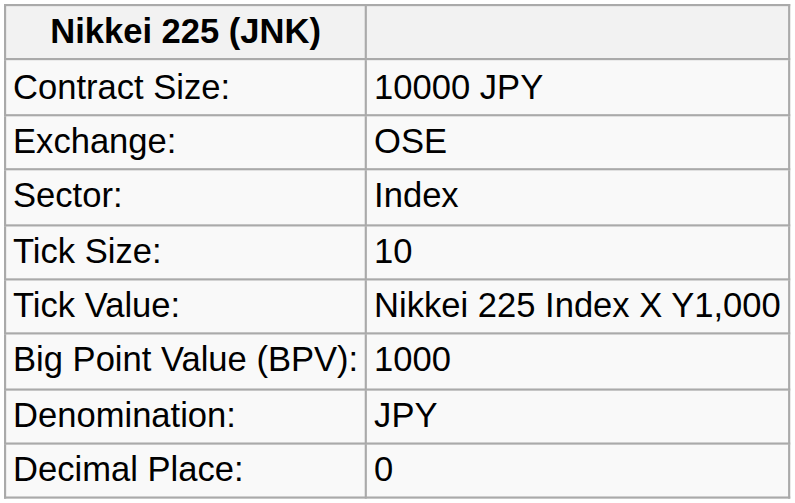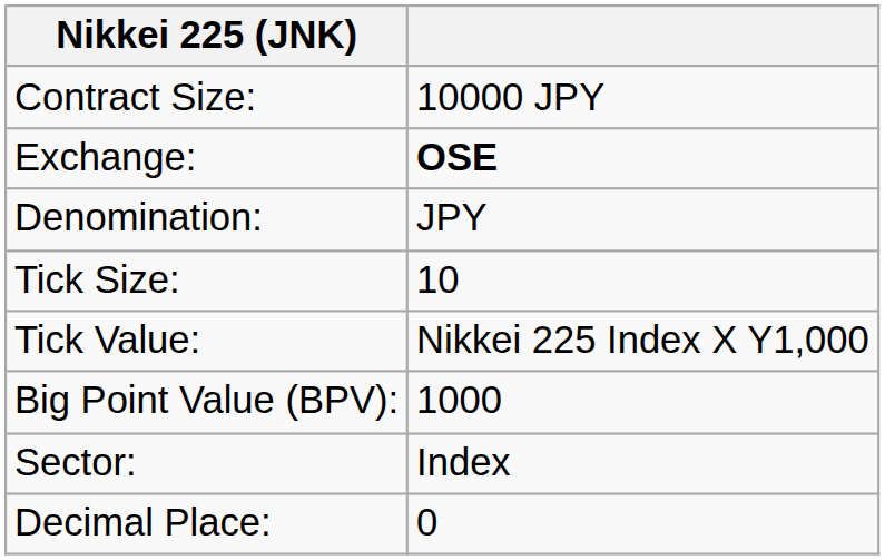Exchange: | column 2: normal -> bold
rows swapped: Sector: <-> Denomination:
